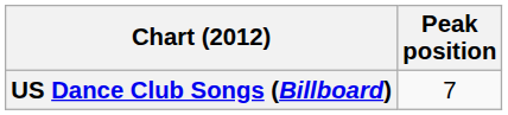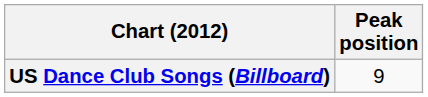US Dance Club Songs (Billboard) | Peak position: 7 -> 9
